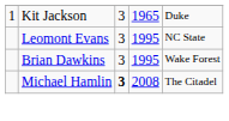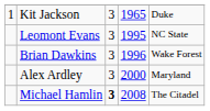Brian Dawkins | column 4: 1995 -> 1996
+ row: Alex Ardley | 3 | 2000 | Maryland
